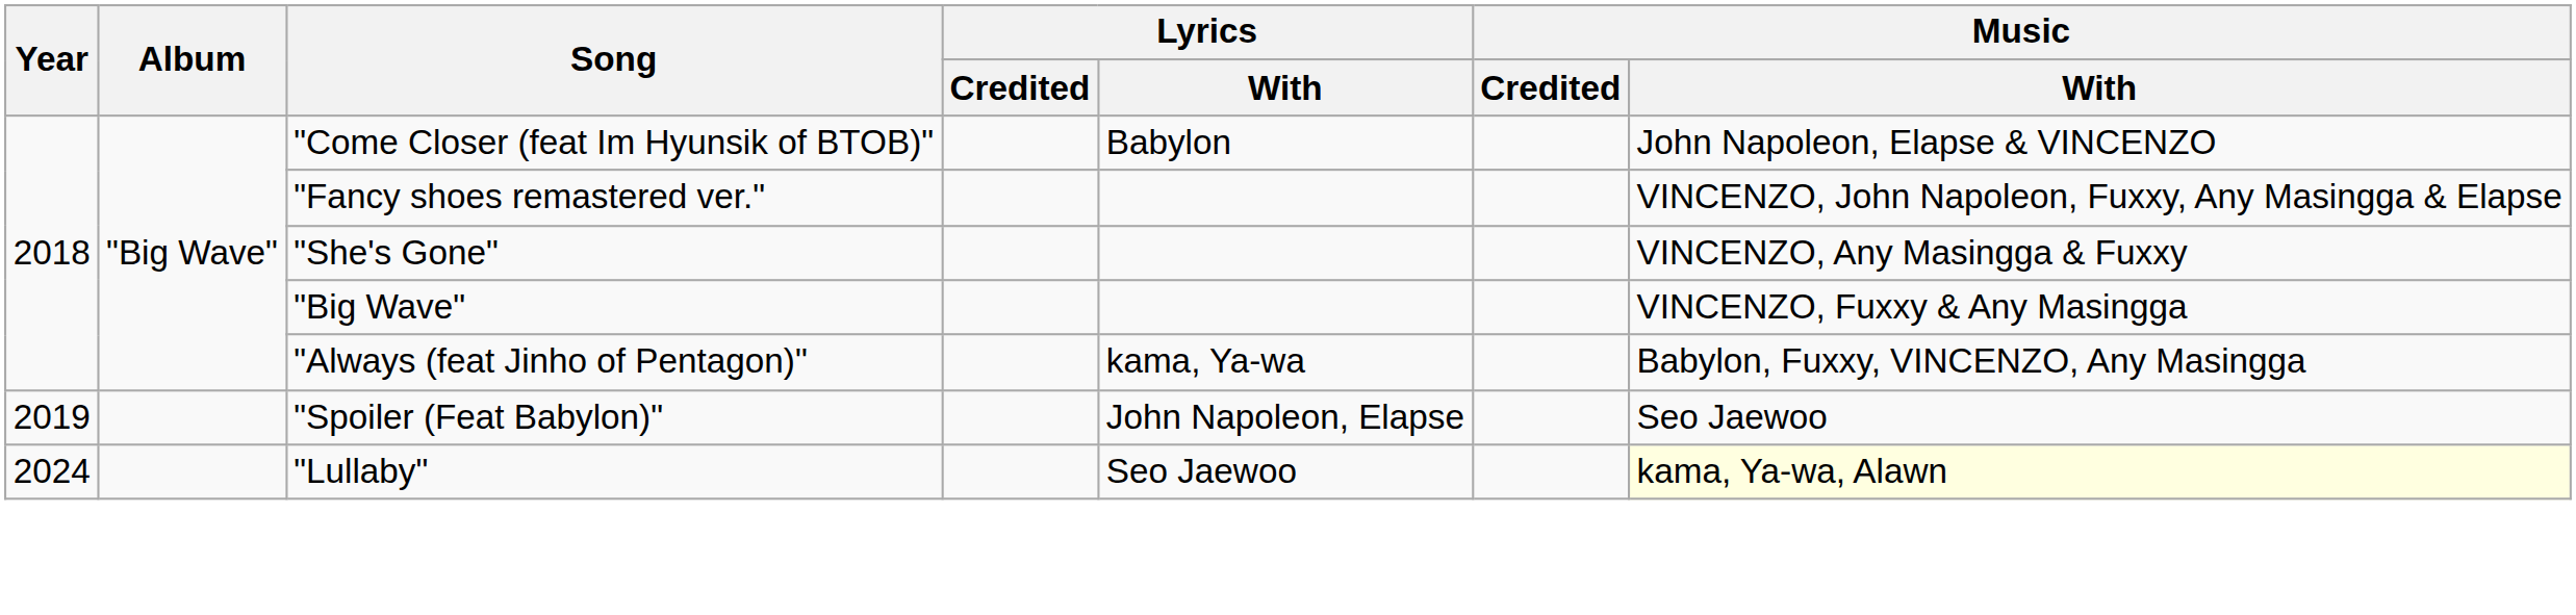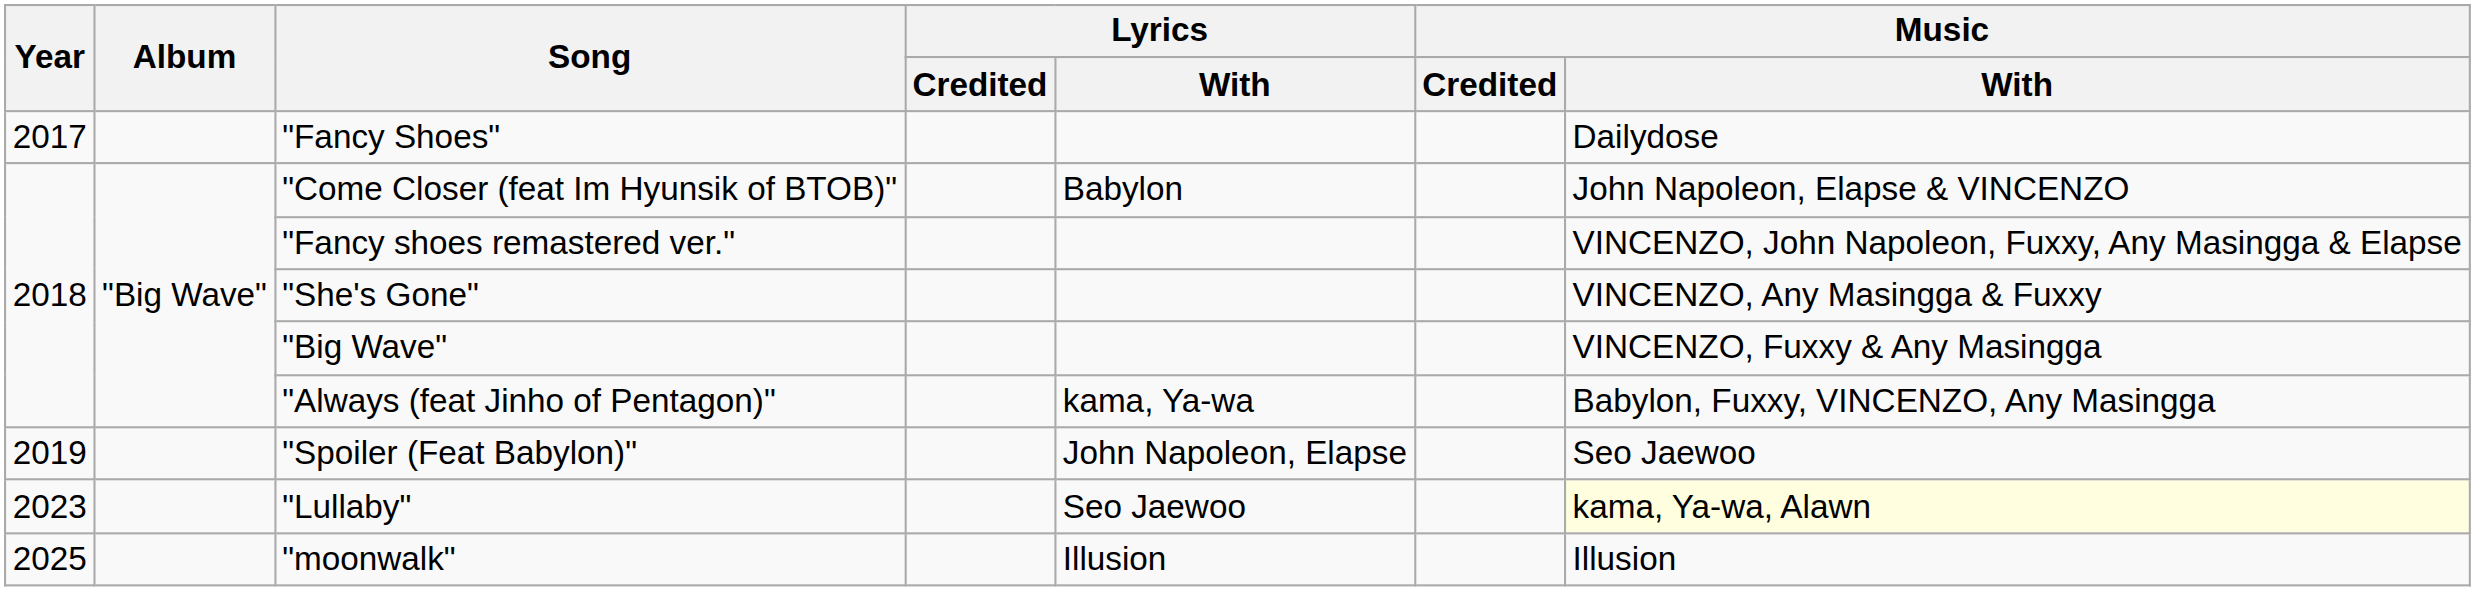+ row: 2017 | "Fancy Shoes" | Dailydose
"Lullaby" | Year: 2024 -> 2023
+ row: 2025 | "moonwalk" | Illusion | Illusion
